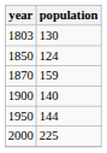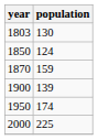1900 | population: 140 -> 139
1950 | population: 144 -> 174
